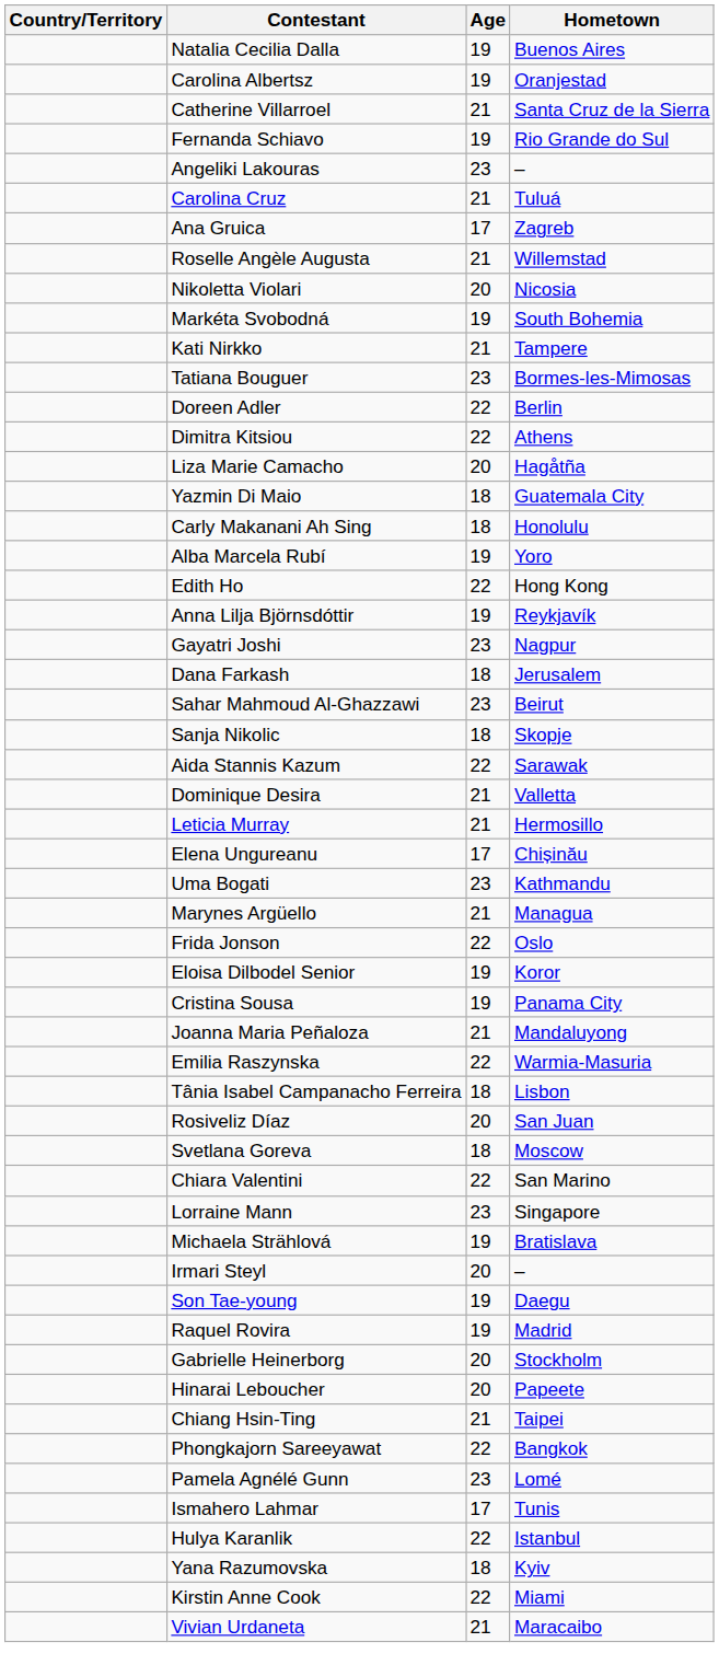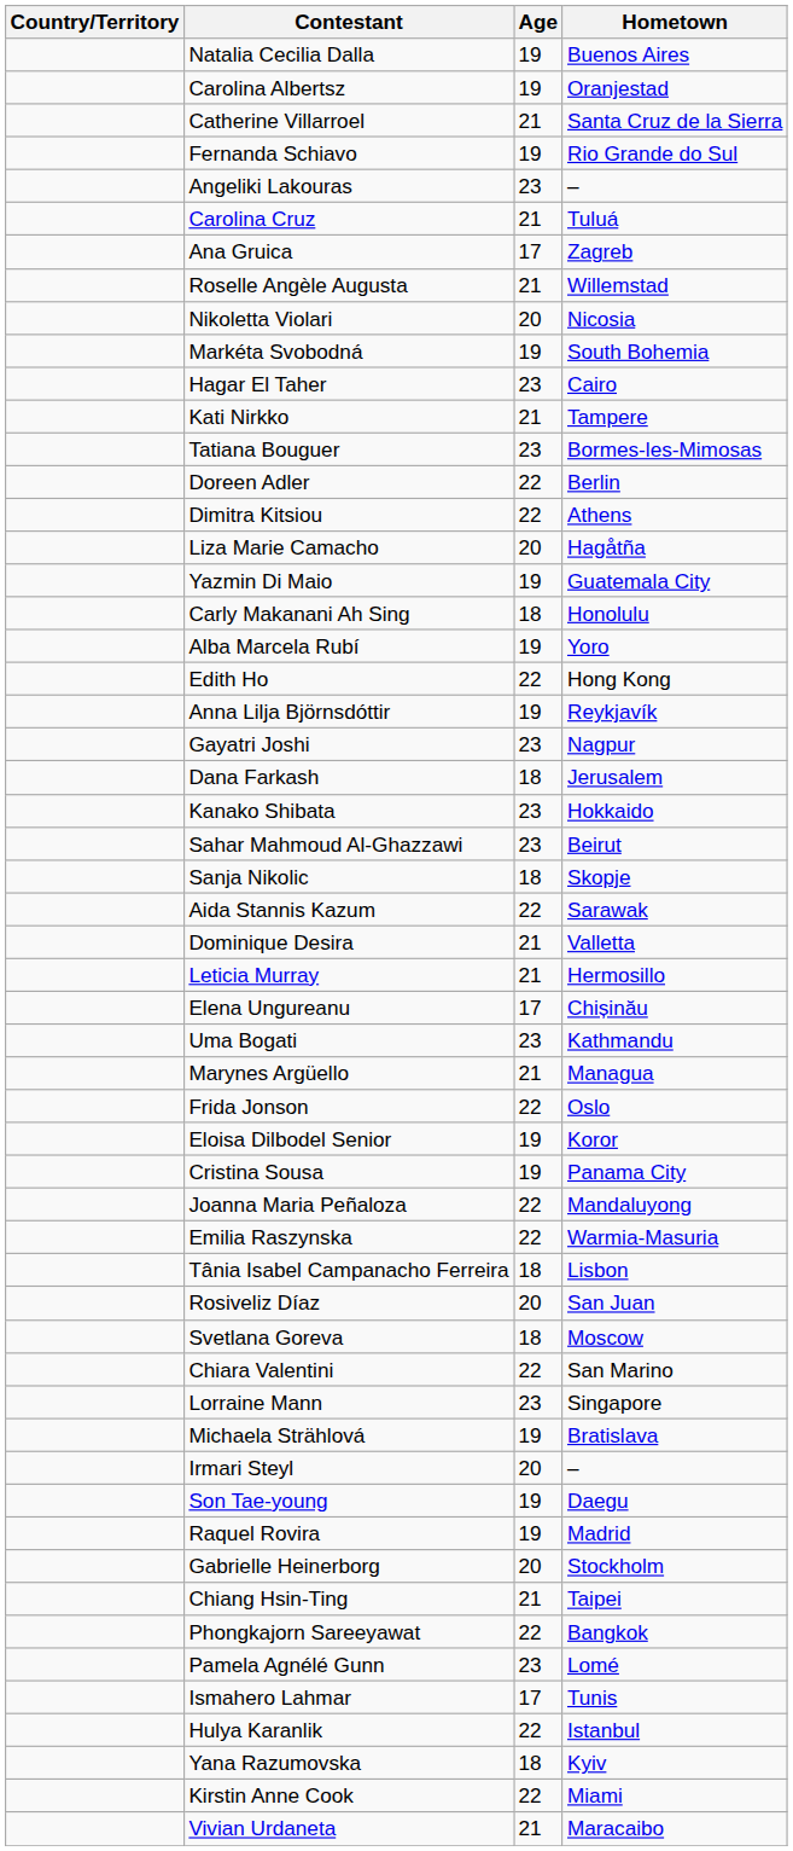+ row: Hagar El Taher | 23 | Cairo
Yazmin Di Maio | Age: 18 -> 19
+ row: Kanako Shibata | 23 | Hokkaido
Joanna Maria Peñaloza | Age: 21 -> 22
- row: Hinarai Leboucher | 20 | Papeete
